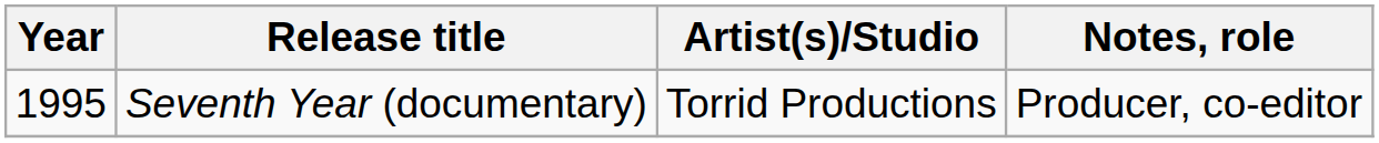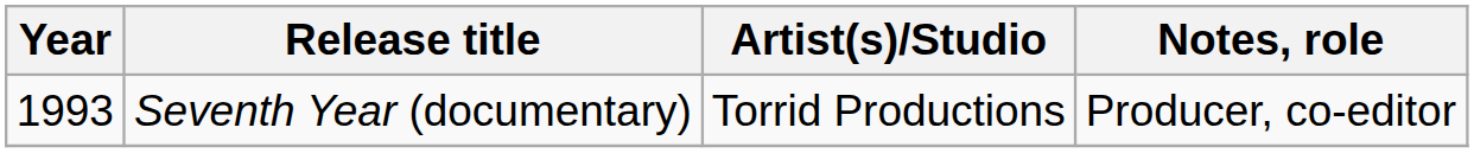Seventh Year (documentary) | Year: 1995 -> 1993
